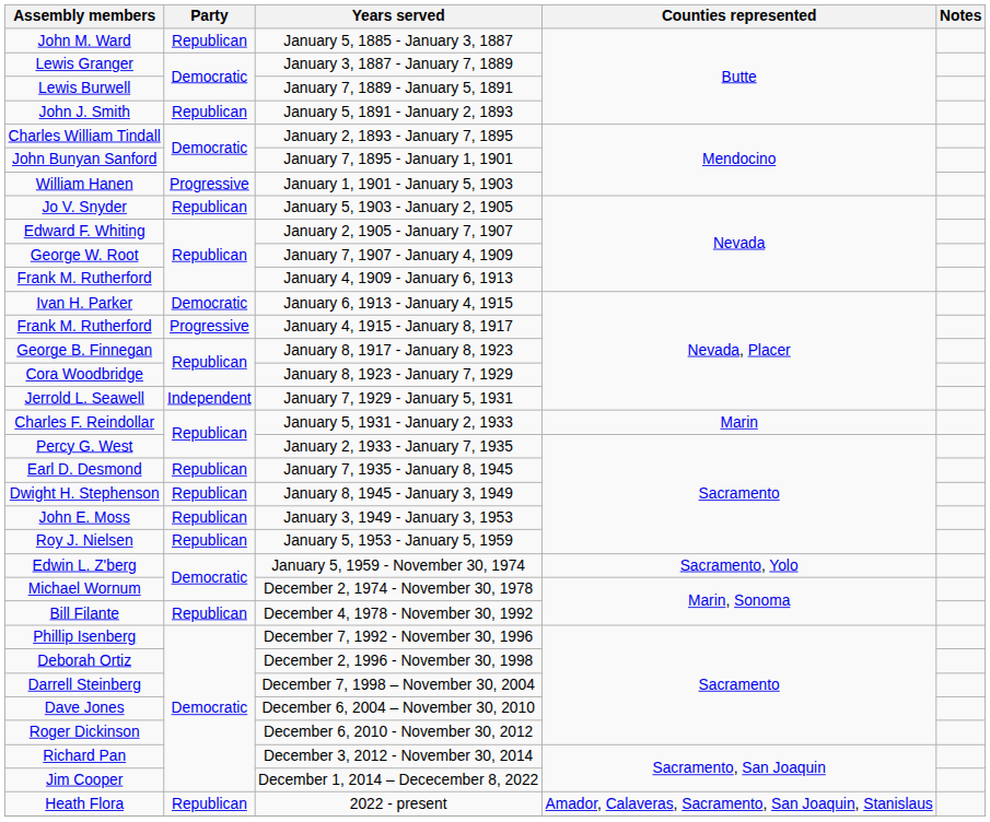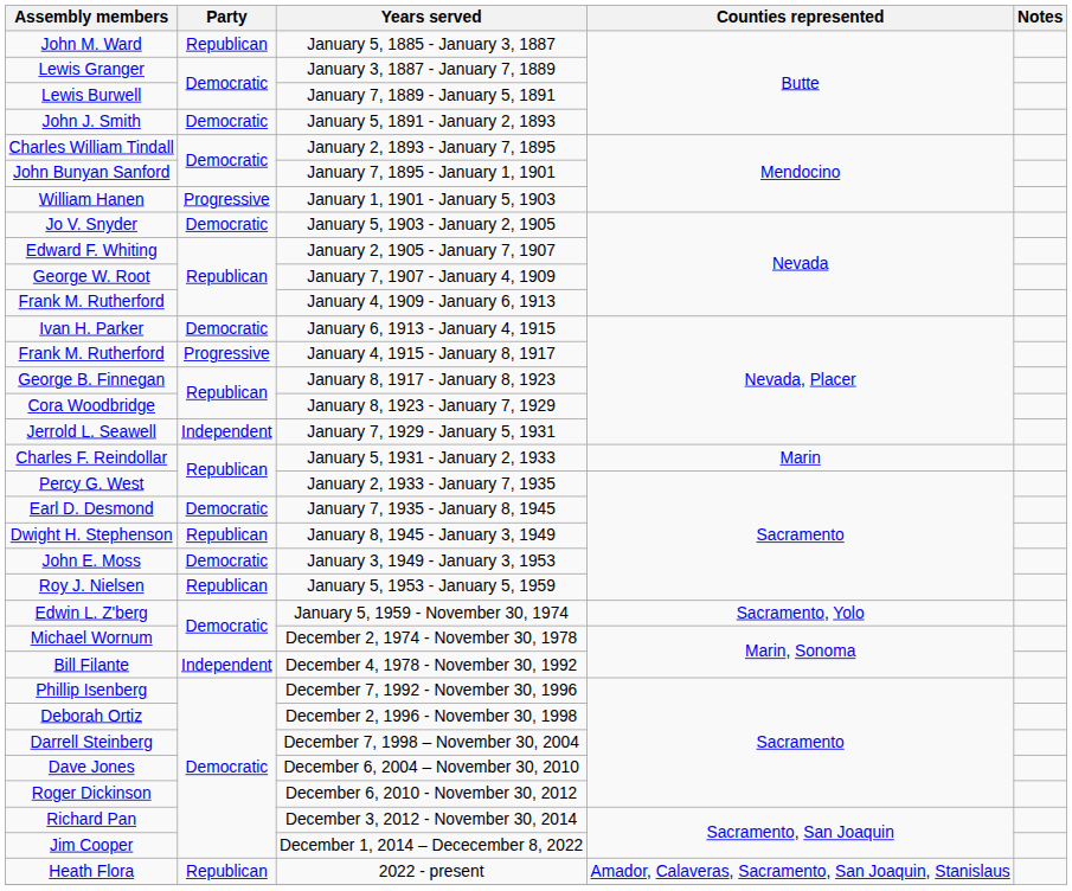January 5, 1891 - January 2, 1893 | Party: Republican -> Democratic
January 5, 1903 - January 2, 1905 | Party: Republican -> Democratic
January 7, 1935 - January 8, 1945 | Party: Republican -> Democratic
January 3, 1949 - January 3, 1953 | Party: Republican -> Democratic
December 4, 1978 - November 30, 1992 | Party: Republican -> Independent
